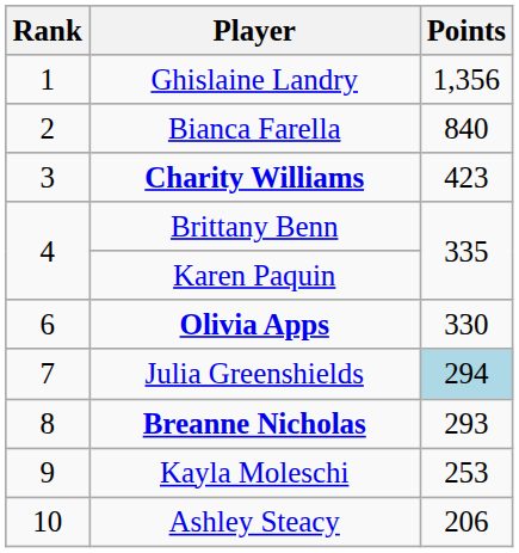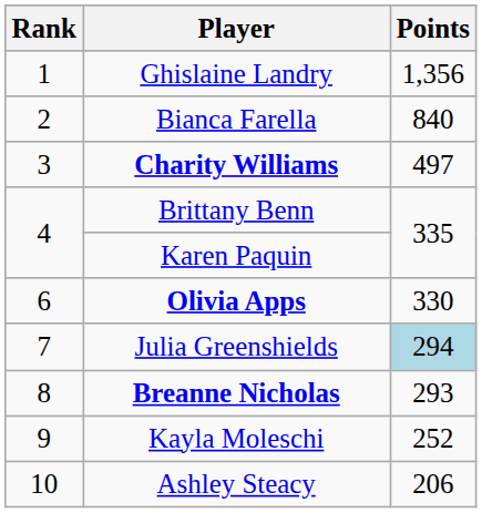Charity Williams | Points: 423 -> 497
Kayla Moleschi | Points: 253 -> 252
